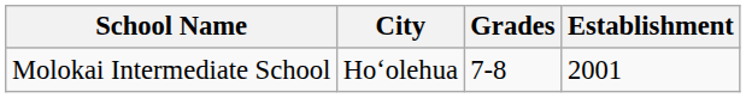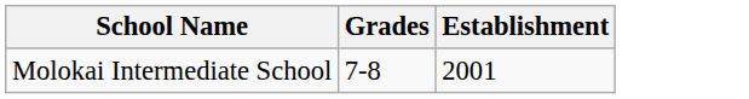- column: City | Hoʻolehua
